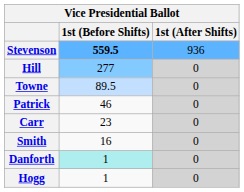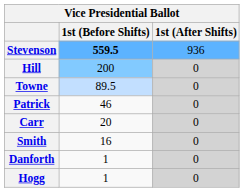Hill | 1st (Before Shifts): 277 -> 200
Carr | 1st (Before Shifts): 23 -> 20
Danforth | 1st (Before Shifts): paleturquoise background -> no background
